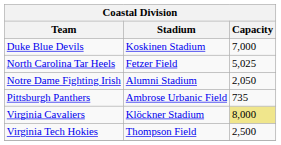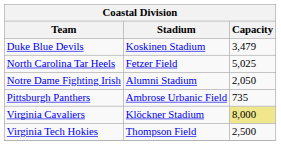Duke Blue Devils | Capacity: 7,000 -> 3,479
